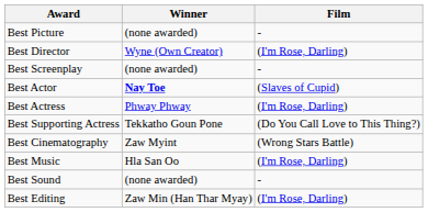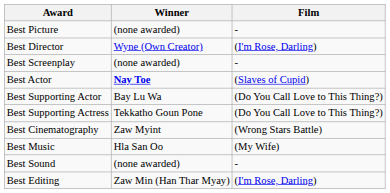- row: Best Actress | Phway Phway | (I'm Rose, Darling)
+ row: Best Supporting Actor | Bay Lu Wa | (Do You Call Love to This Thing?)
Best Music | Film: (I'm Rose, Darling) -> (My Wife)
